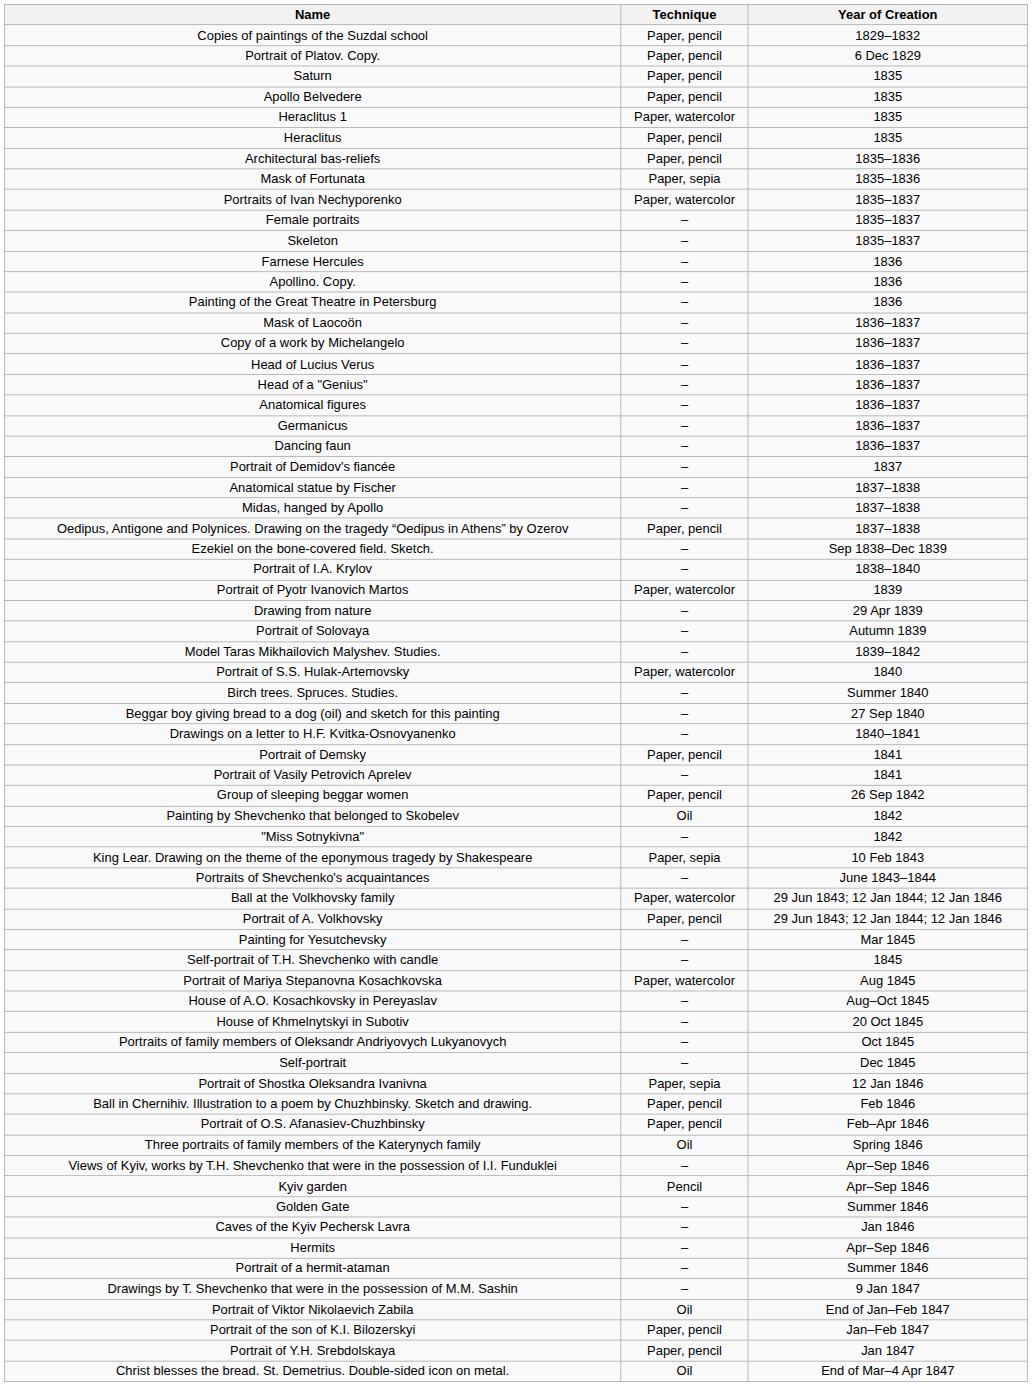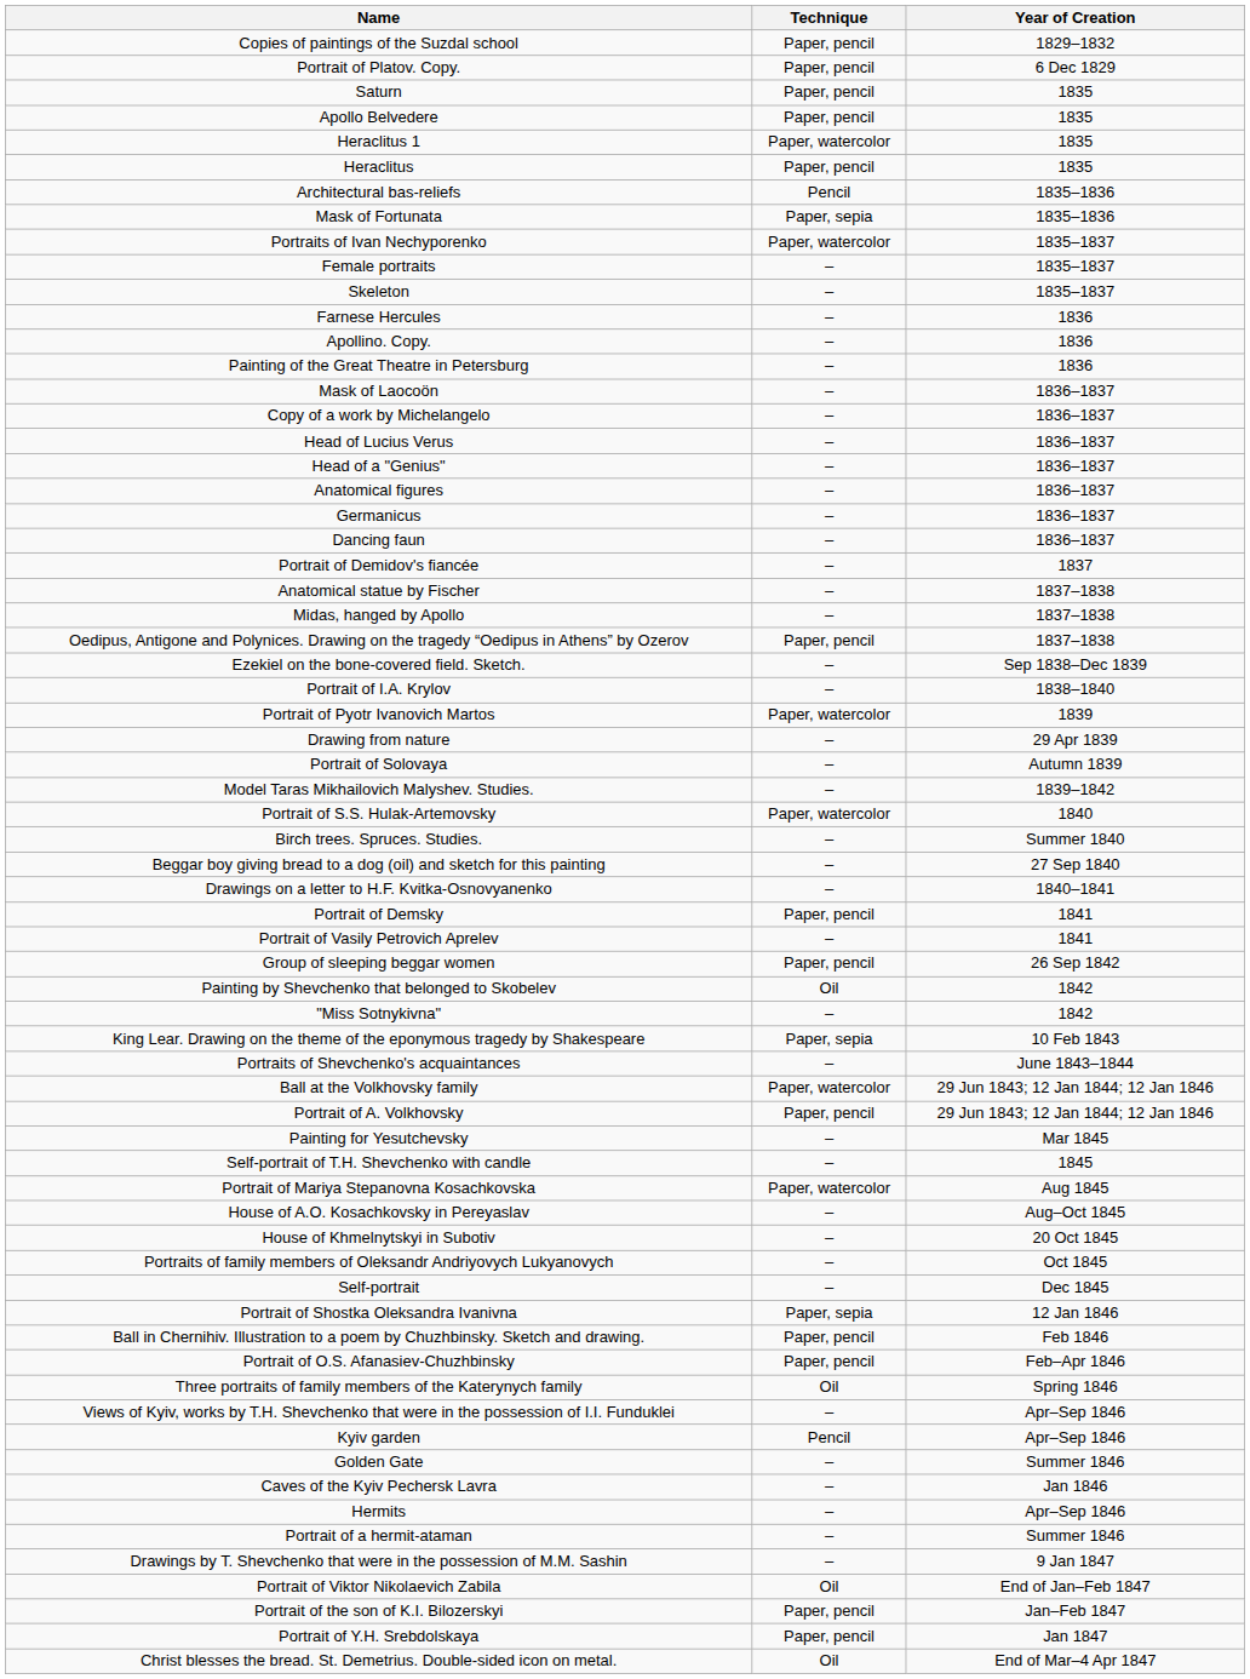Architectural bas-reliefs | Technique: Paper, pencil -> Pencil
